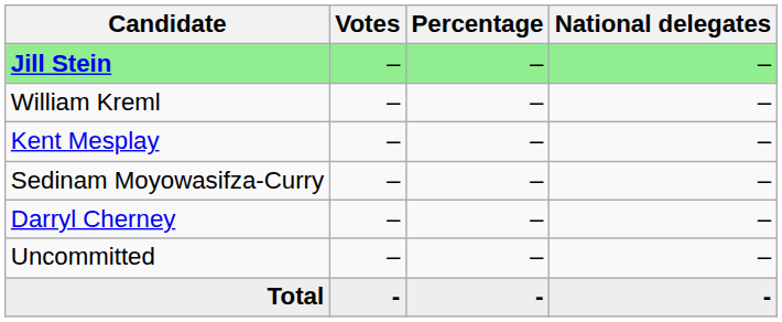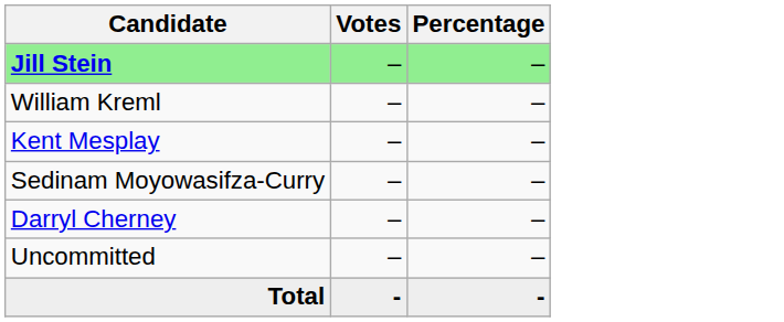- column: National delegates | – | – | – | – | – | – | -
